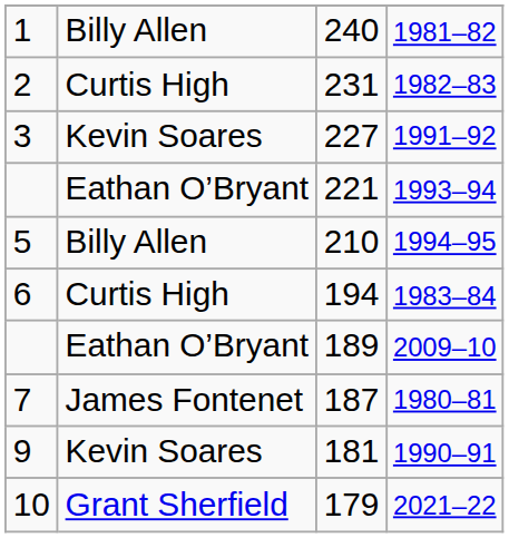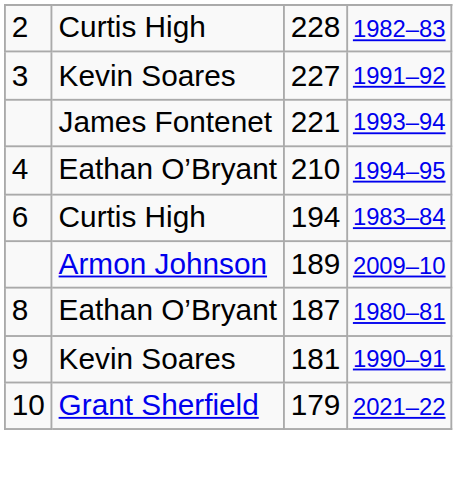- row: 1 | Billy Allen | 240 | 1981–82
1982–83 | column 3: 231 -> 228
1993–94 | column 2: Eathan O’Bryant -> James Fontenet
1994–95 | column 1: 5 -> 4
1994–95 | column 2: Billy Allen -> Eathan O’Bryant
2009–10 | column 2: Eathan O’Bryant -> Armon Johnson
1980–81 | column 1: 7 -> 8
1980–81 | column 2: James Fontenet -> Eathan O’Bryant
